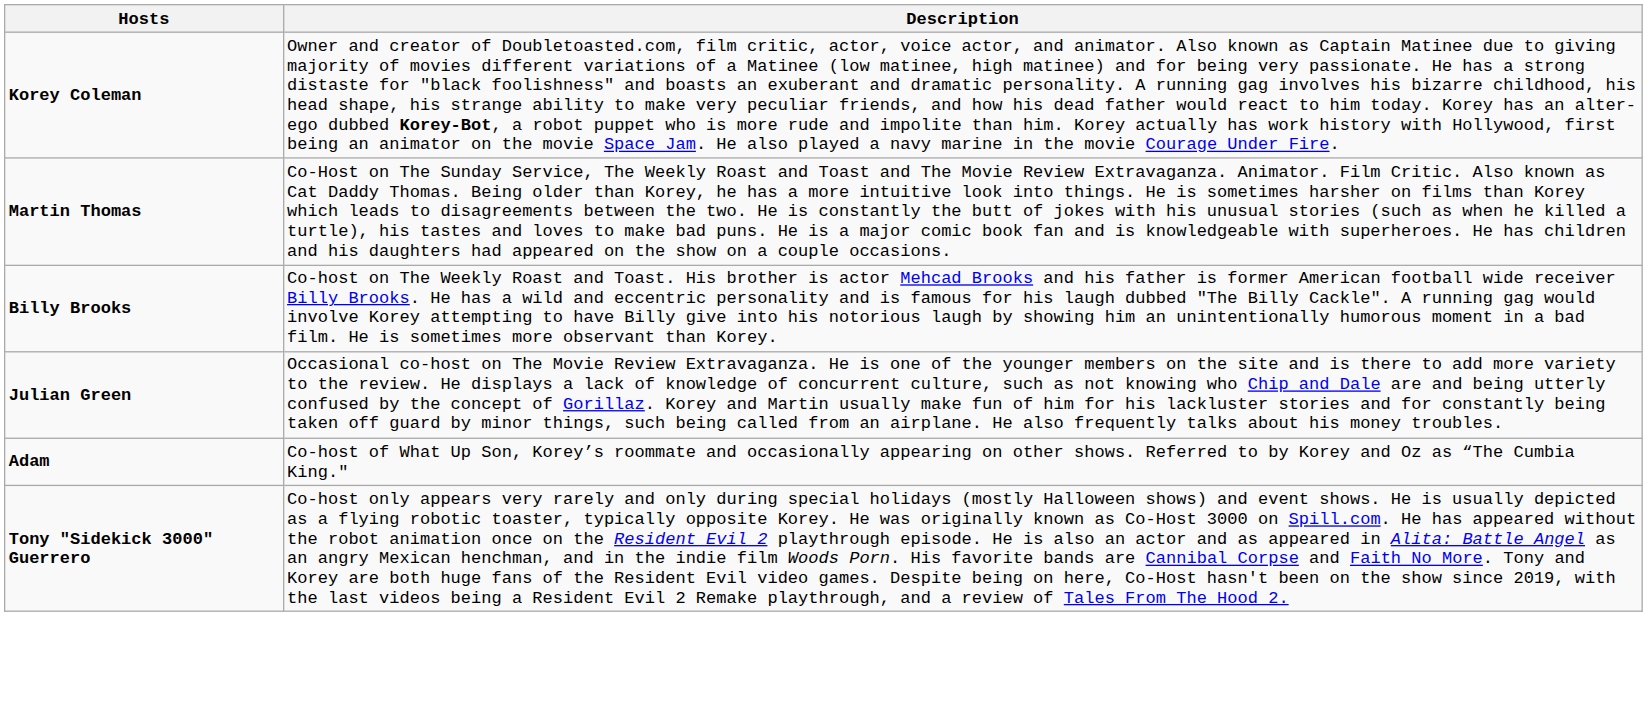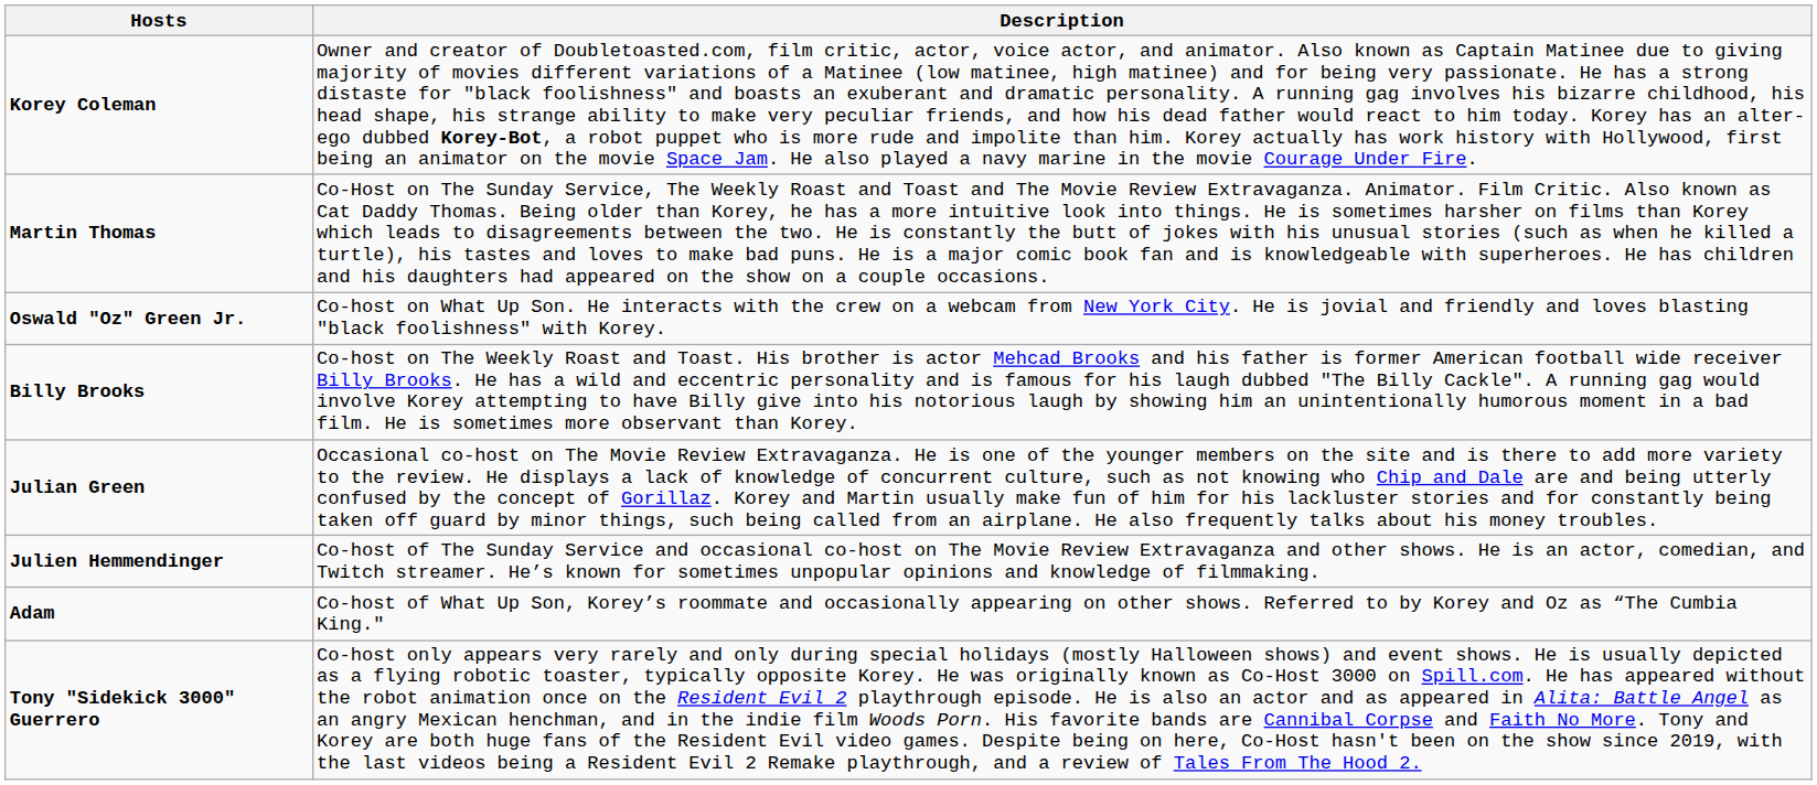+ row: Oswald "Oz" Green Jr. | Co-host on What Up Son. He interacts with the crew on a webcam from New York City. He is jovial and friendly and loves blasting "black foolishness" with Korey.
+ row: Julien Hemmendinger | Co-host of The Sunday Service and occasional co-host on The Movie Review Extravaganza and other shows. He is an actor, comedian, and Twitch streamer. He’s known for sometimes unpopular opinions and knowledge of filmmaking.
